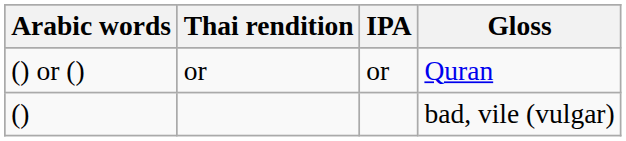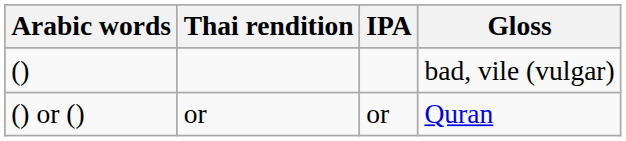rows swapped: () or () <-> ()
